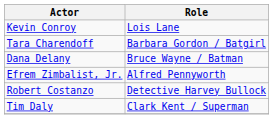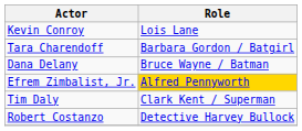Efrem Zimbalist, Jr. | Role: no background -> gold background
rows swapped: Robert Costanzo <-> Tim Daly
